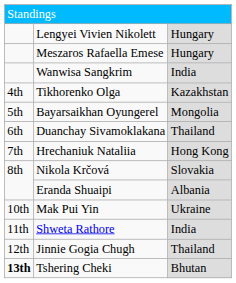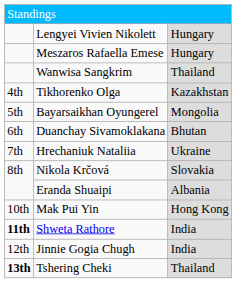Wanwisa Sangkrim | column 3: India -> Thailand
Duanchay Sivamoklakana | column 3: Thailand -> Bhutan
Hrechaniuk Nataliia | column 3: Hong Kong -> Ukraine
Mak Pui Yin | column 3: Ukraine -> Hong Kong
Shweta Rathore | column 1: normal -> bold
Jinnie Gogia Chugh | column 3: Thailand -> India
Tshering Cheki | column 3: Bhutan -> Thailand
